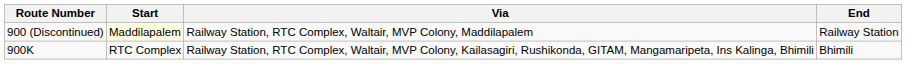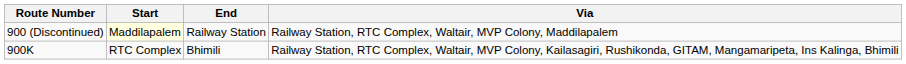columns swapped: End <-> Via
